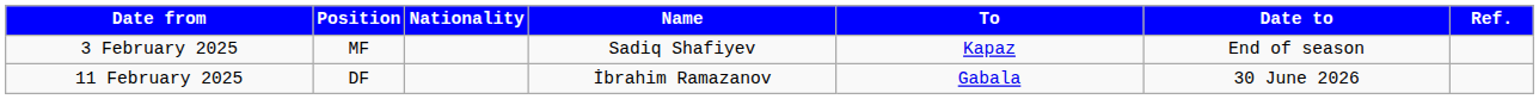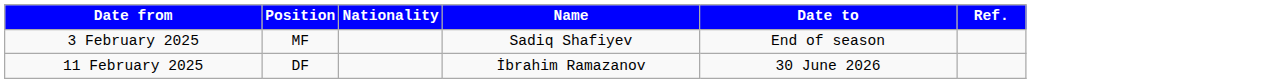- column: To | Kapaz | Gabala
